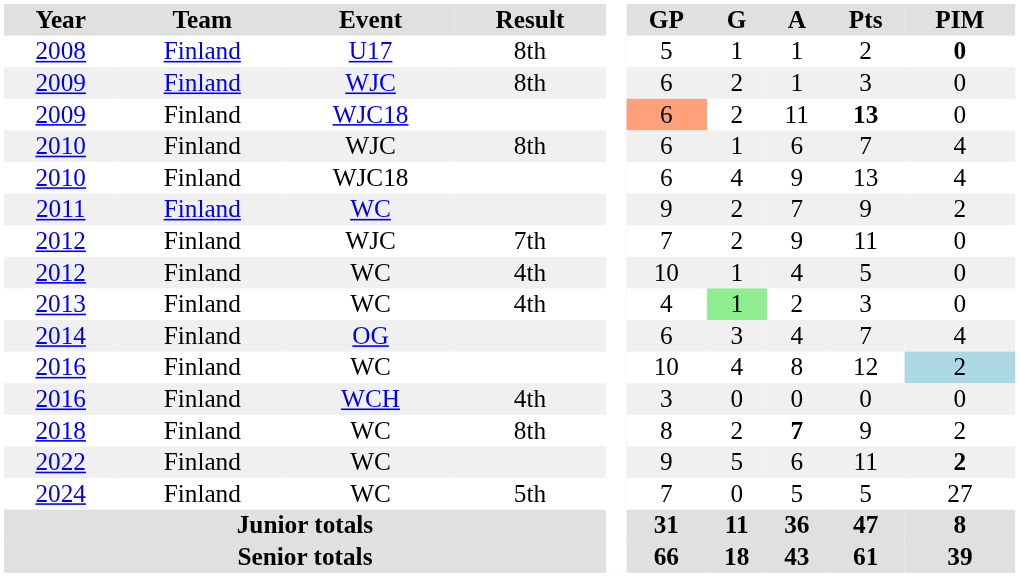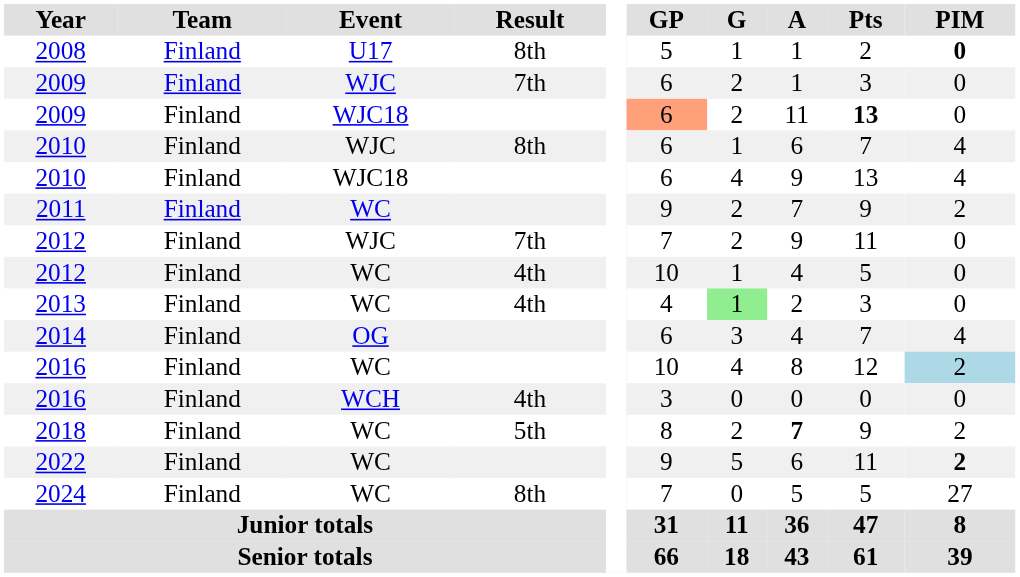2009 / WJC | Result: 8th -> 7th
2018 | Result: 8th -> 5th
2024 | Result: 5th -> 8th
